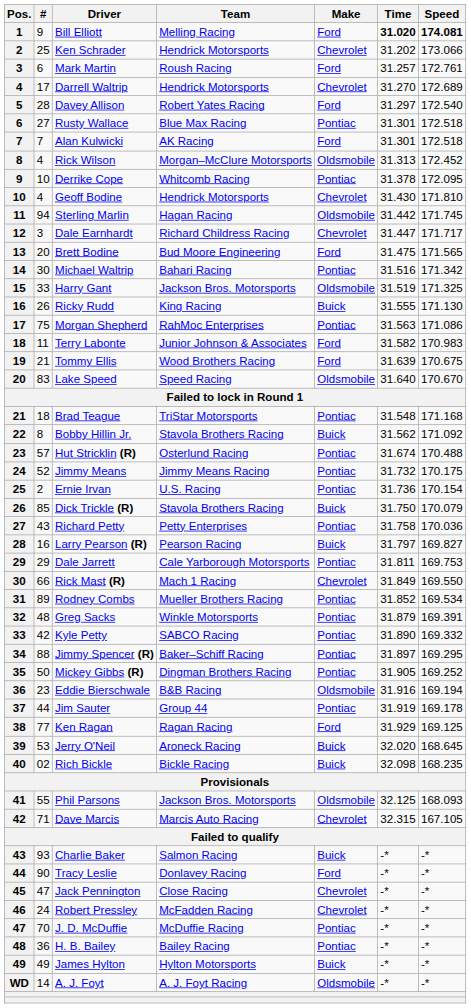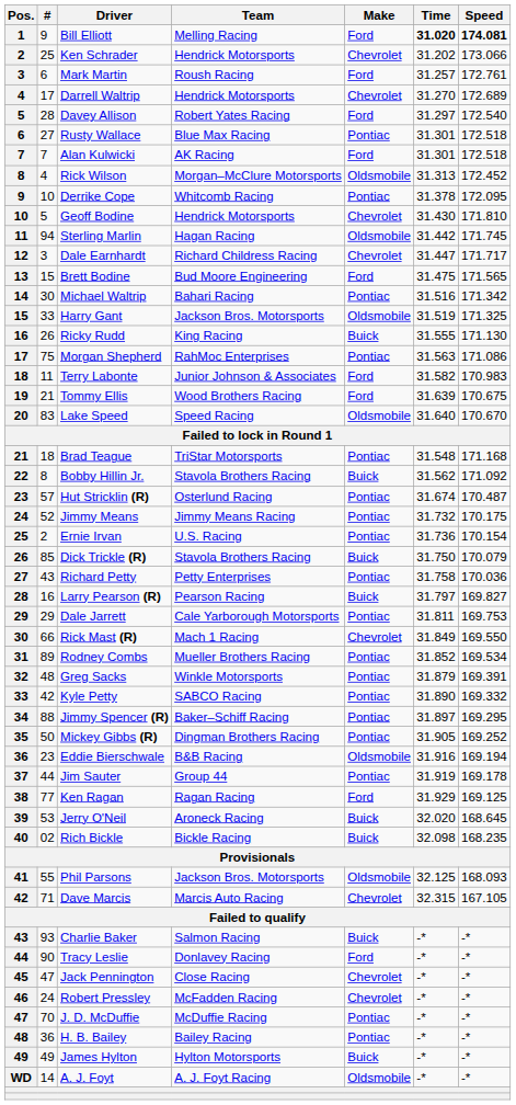Geoff Bodine | #: 4 -> 5
Brett Bodine | #: 20 -> 15
Hut Stricklin (R) | Speed: 170.488 -> 170.487
